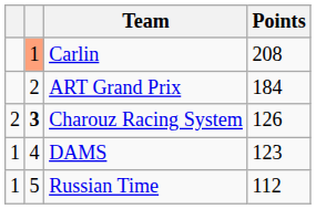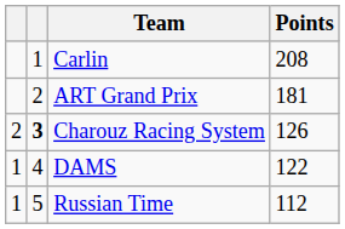Carlin | column 2: lightsalmon background -> no background
ART Grand Prix | Points: 184 -> 181
DAMS | Points: 123 -> 122
